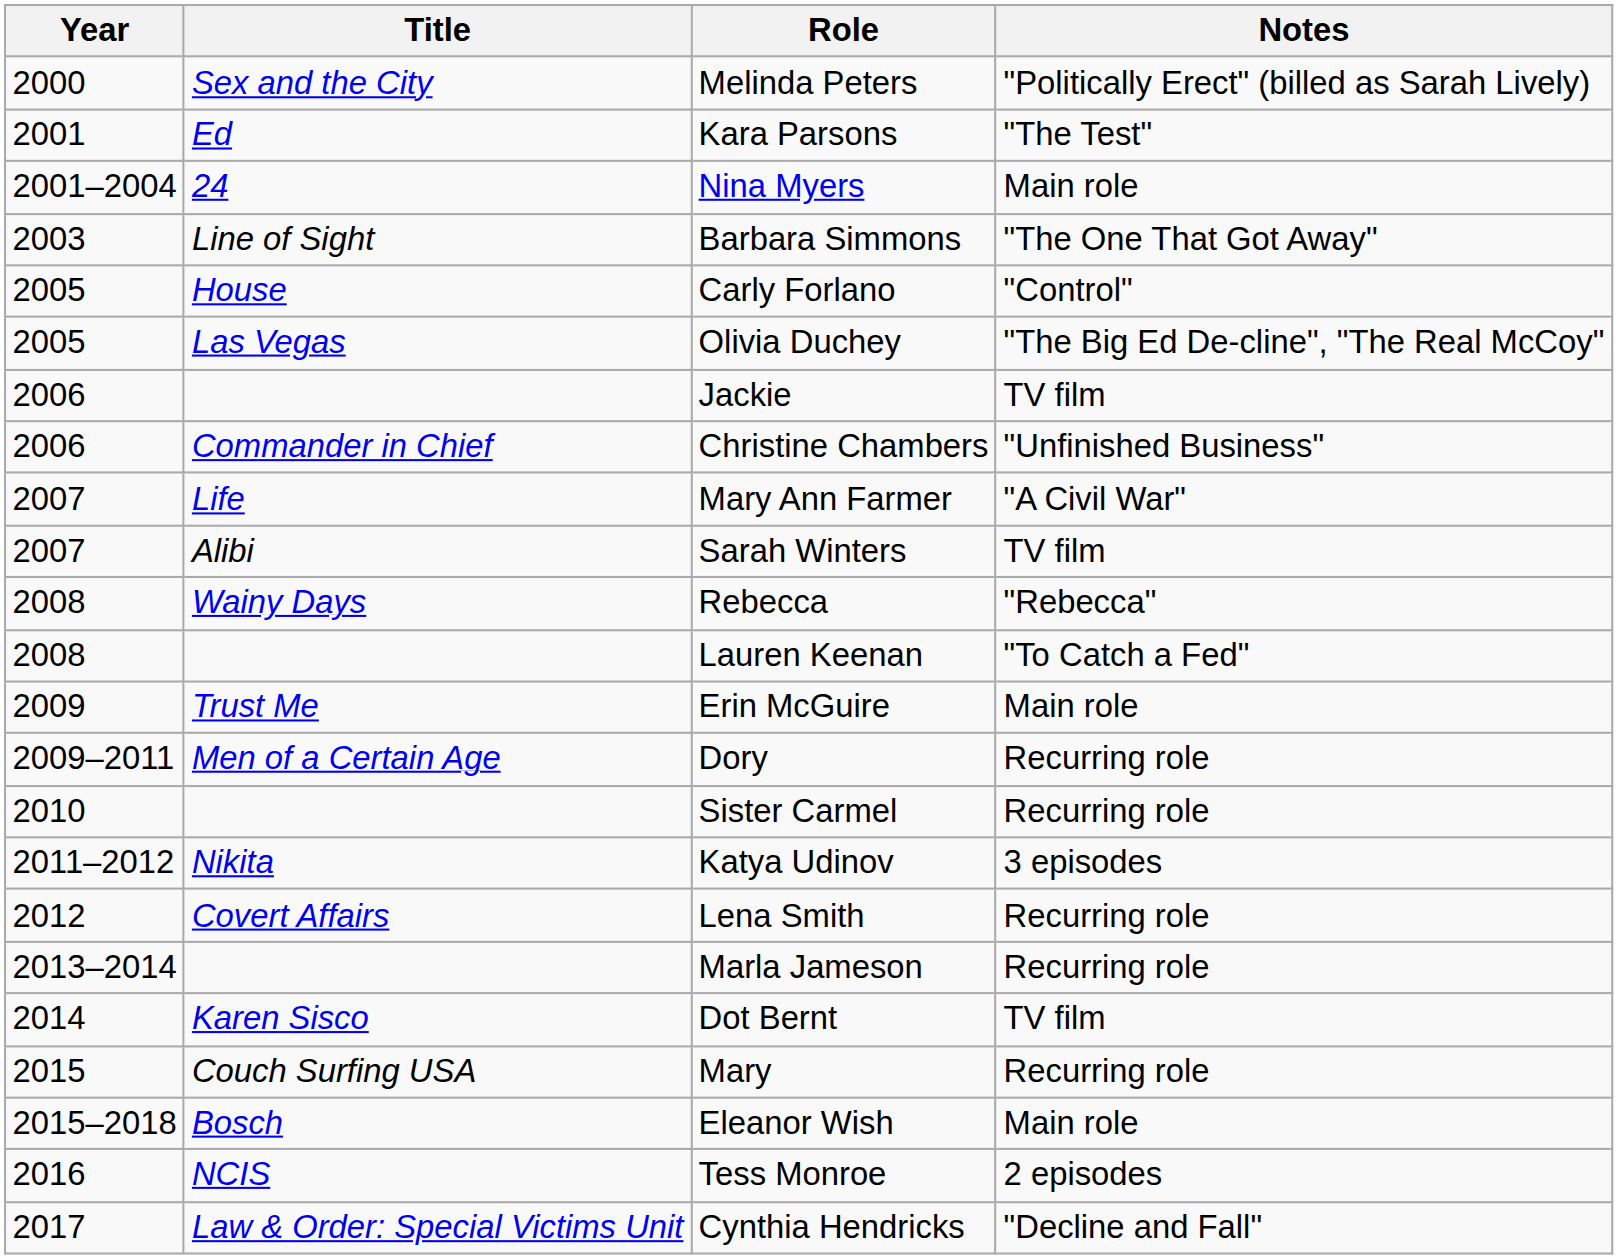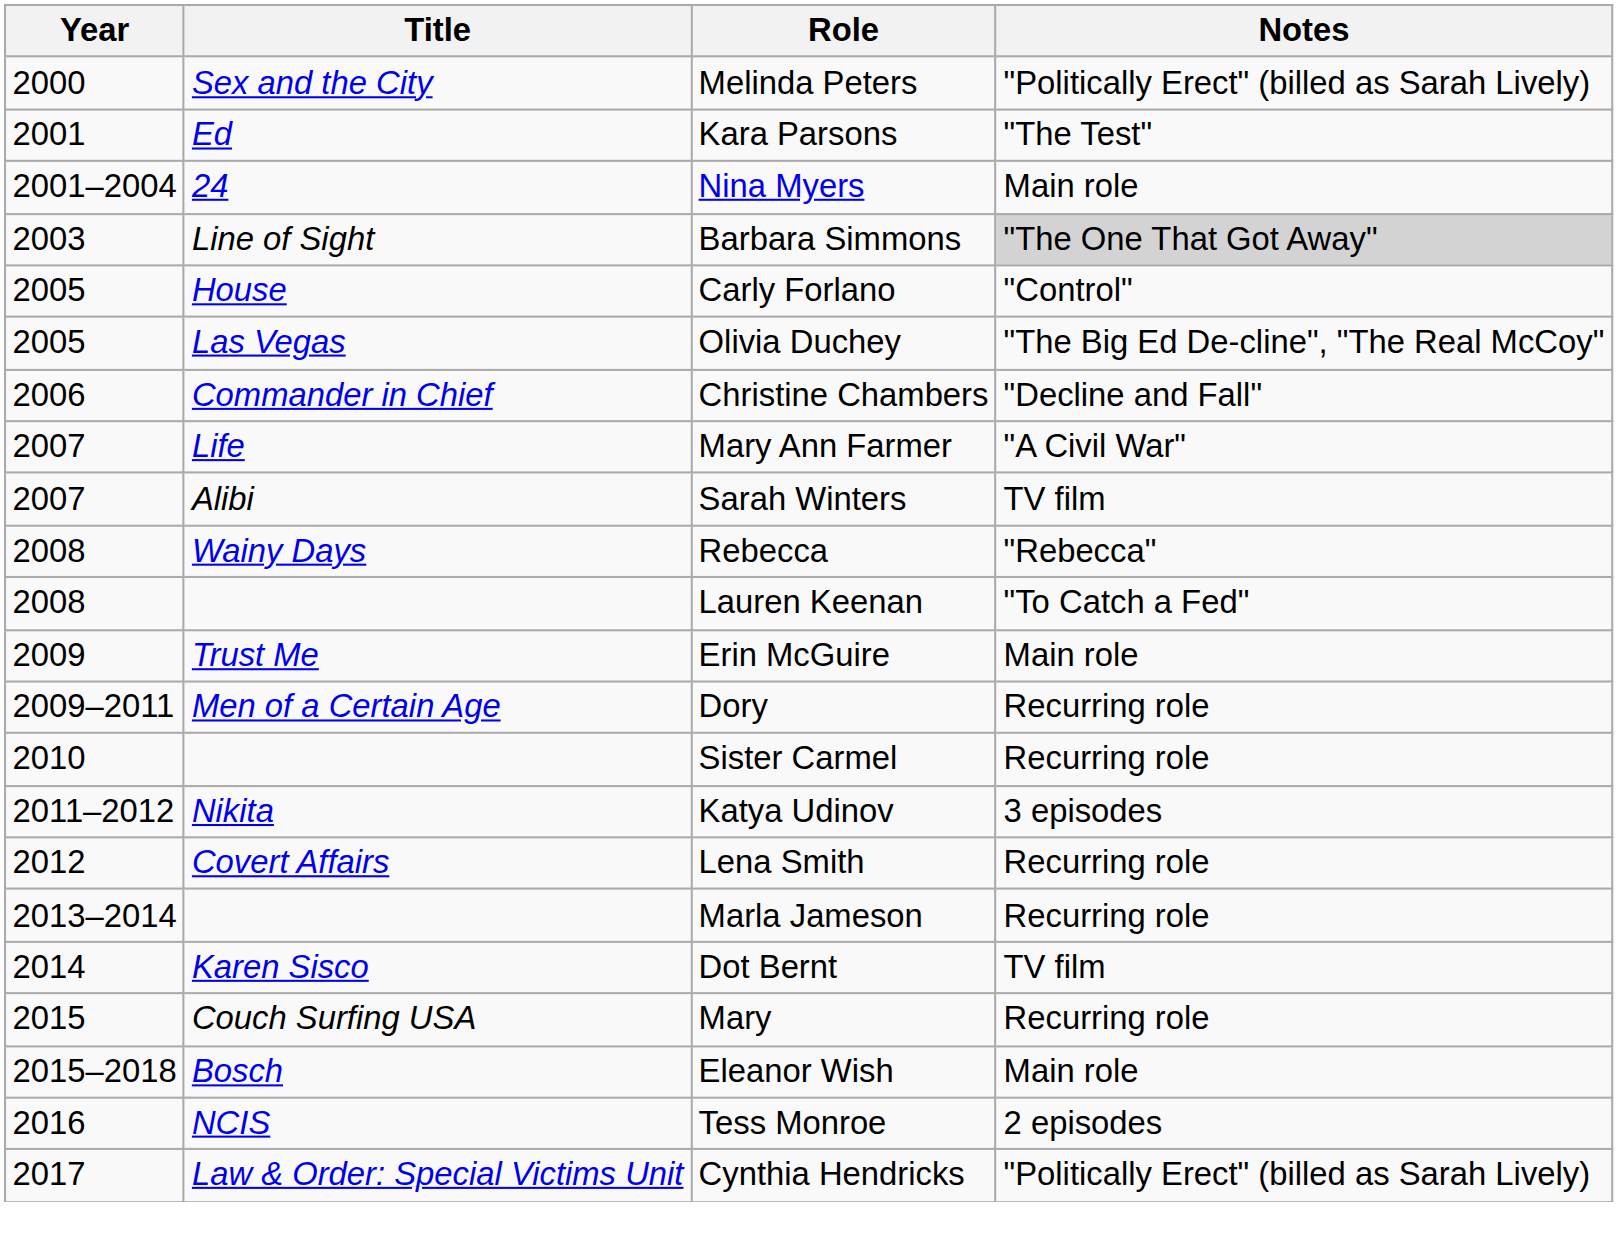Barbara Simmons | Notes: no background -> lightgrey background
- row: 2006 | Jackie | TV film
Christine Chambers | Notes: "Unfinished Business" -> "Decline and Fall"
Cynthia Hendricks | Notes: "Decline and Fall" -> "Politically Erect" (billed as Sarah Lively)
